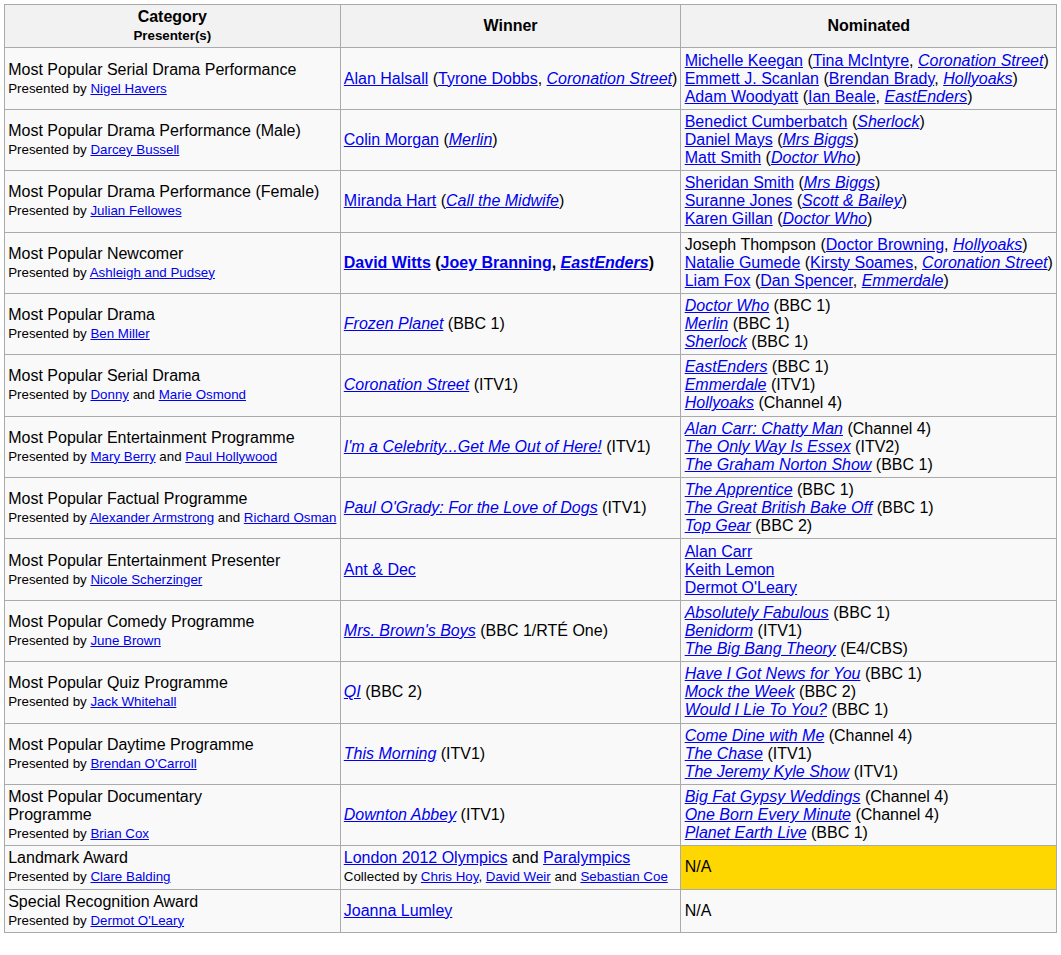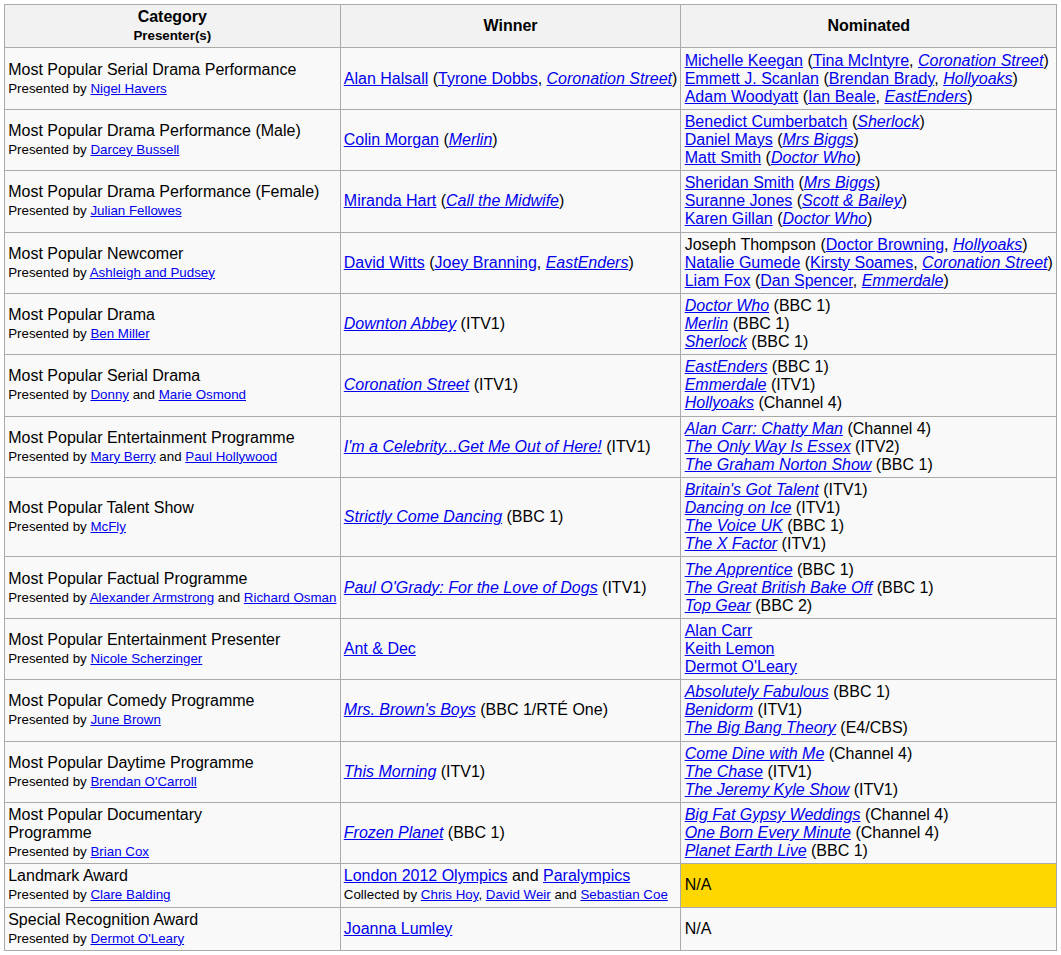Most Popular Newcomer Presented by Ashleigh and Pudsey | Winner: bold -> normal
Most Popular Drama Presented by Ben Miller | Winner: Frozen Planet (BBC 1) -> Downton Abbey (ITV1)
+ row: Most Popular Talent Show Presented by McFly | Strictly Come Dancing (BBC 1) | Britain's Got Talent (ITV1) Dancing on Ice (ITV1) The Voice UK (BBC 1) The X Factor (ITV1)
- row: Most Popular Quiz Programme Presented by Jack Whitehall | QI (BBC 2) | Have I Got News for You (BBC 1) Mock the Week (BBC 2) Would I Lie To You? (BBC 1)
Most Popular Documentary Programme Presented by Brian Cox | Winner: Downton Abbey (ITV1) -> Frozen Planet (BBC 1)
